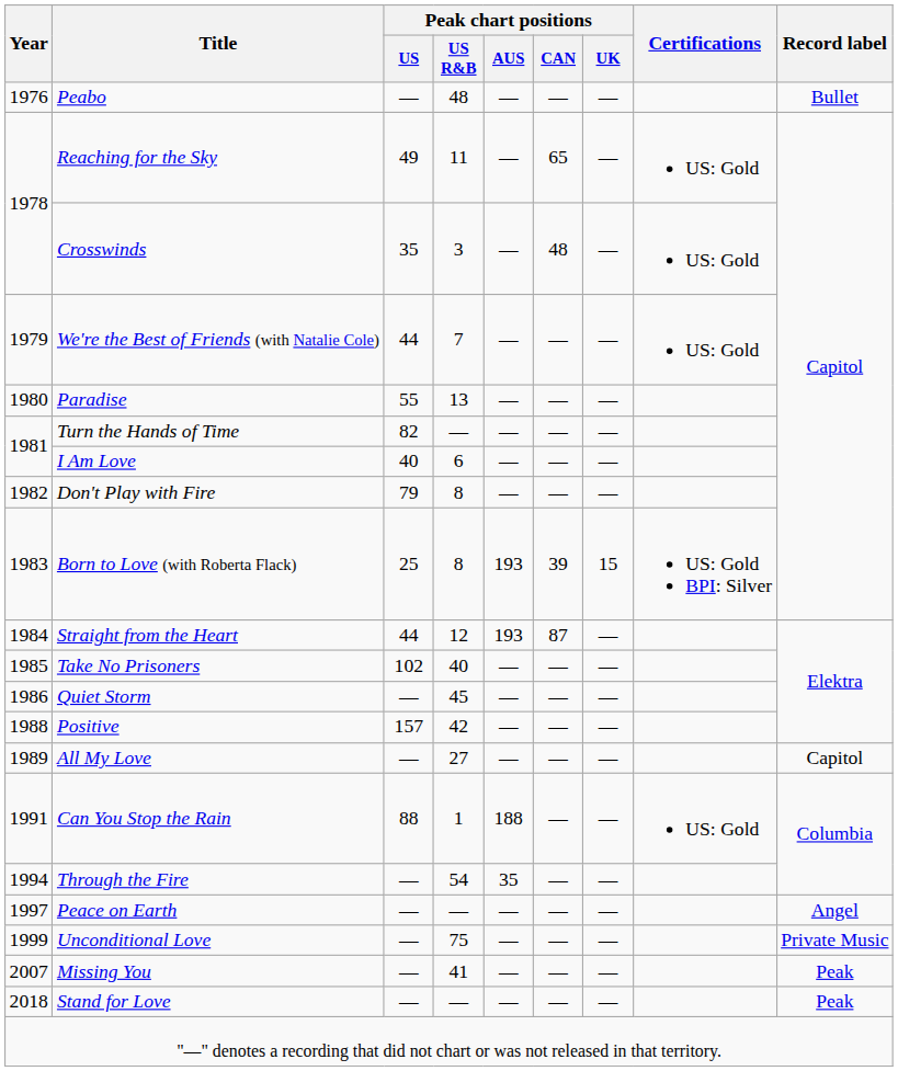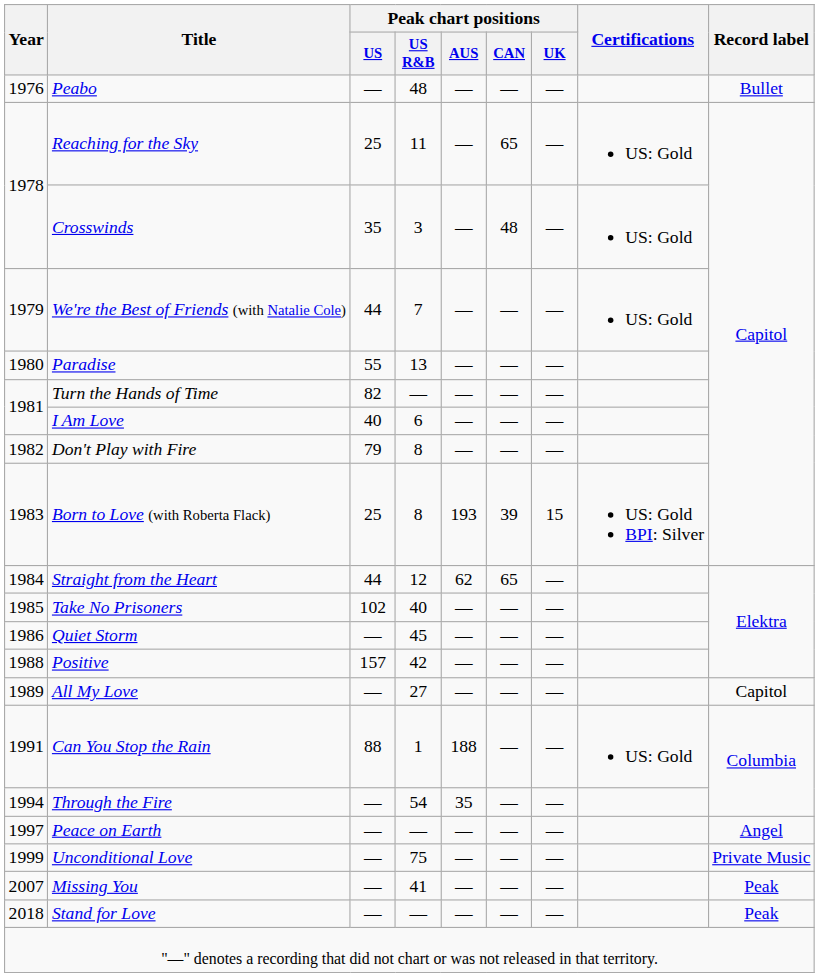Reaching for the Sky | Peak chart positions / US: 49 -> 25
Straight from the Heart | Peak chart positions / AUS: 193 -> 62
Straight from the Heart | Peak chart positions / CAN: 87 -> 65
